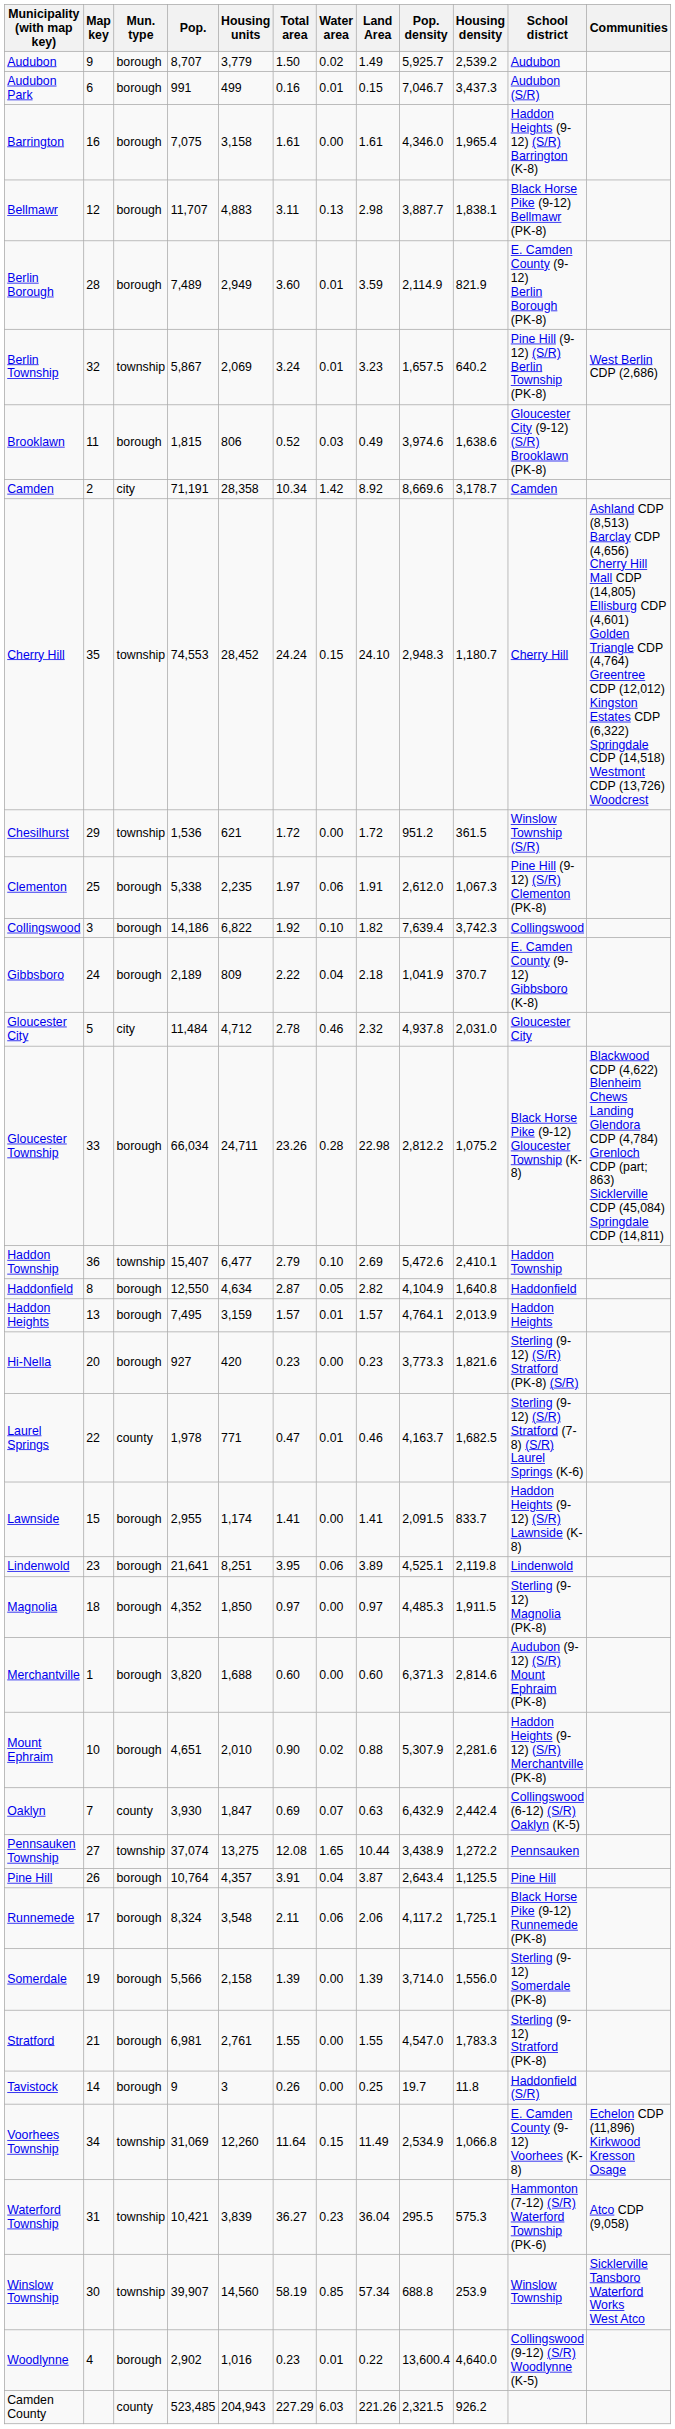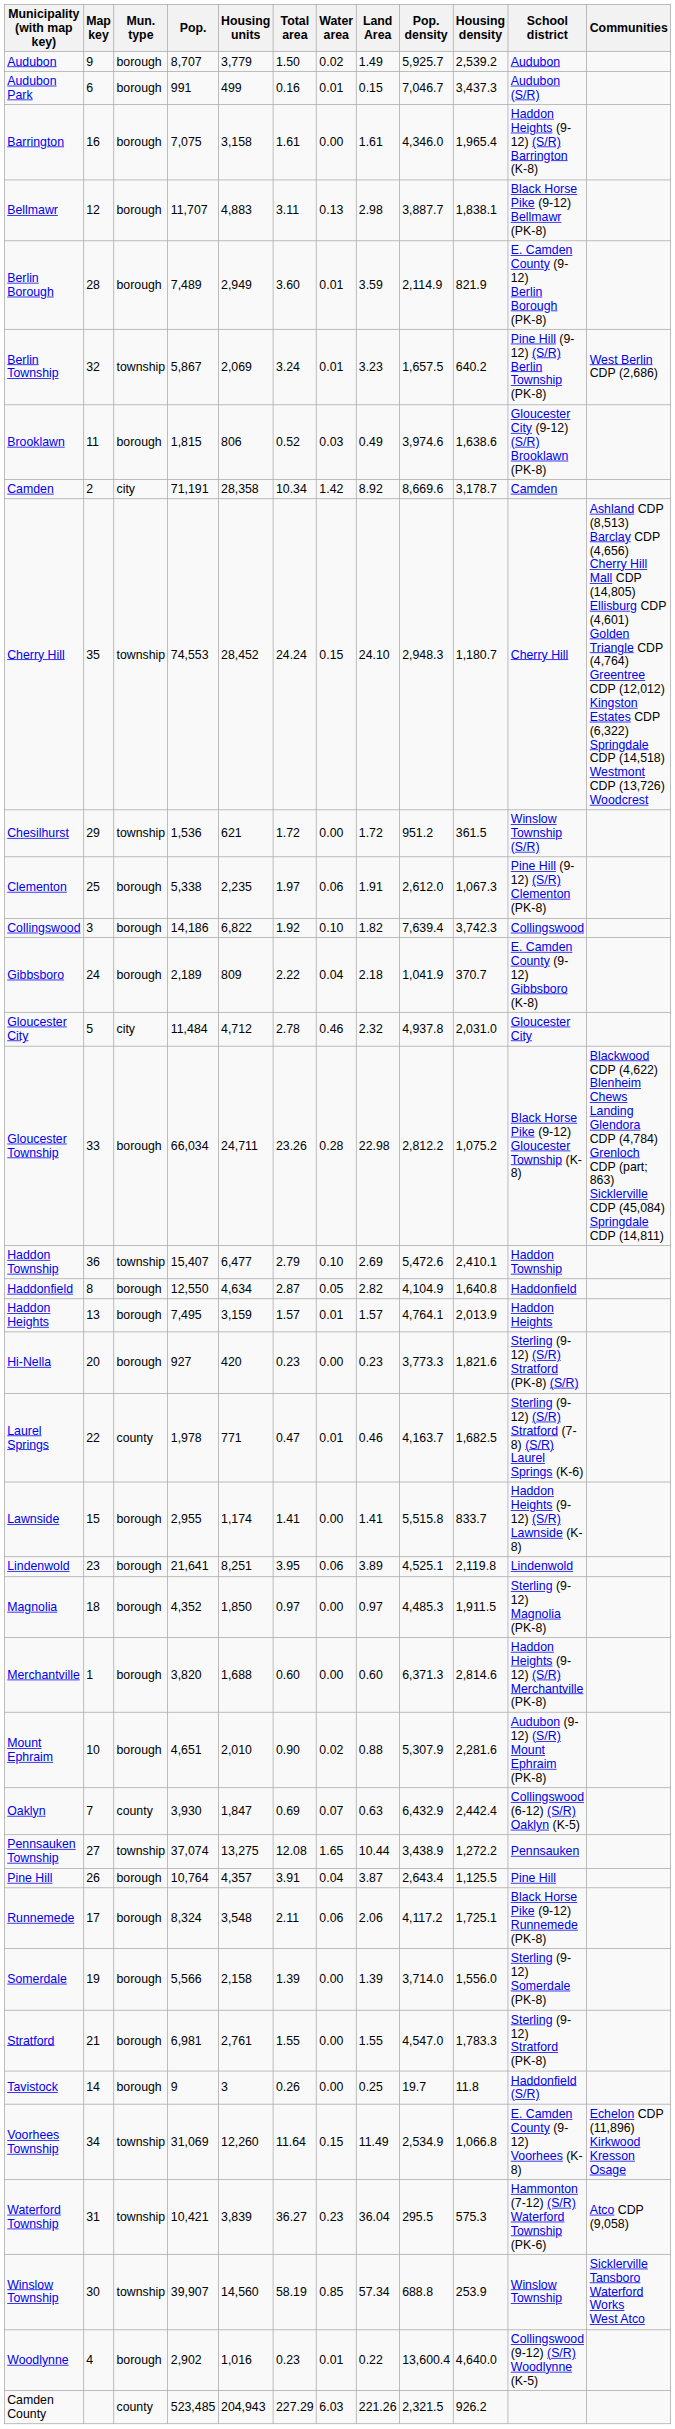Lawnside | Pop. density: 2,091.5 -> 5,515.8
Merchantville | School district: Audubon (9-12) (S/R) Mount Ephraim (PK-8) -> Haddon Heights (9-12) (S/R) Merchantville (PK-8)
Mount Ephraim | School district: Haddon Heights (9-12) (S/R) Merchantville (PK-8) -> Audubon (9-12) (S/R) Mount Ephraim (PK-8)
